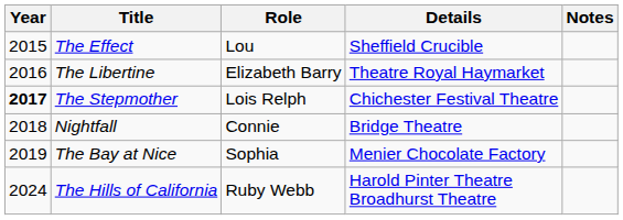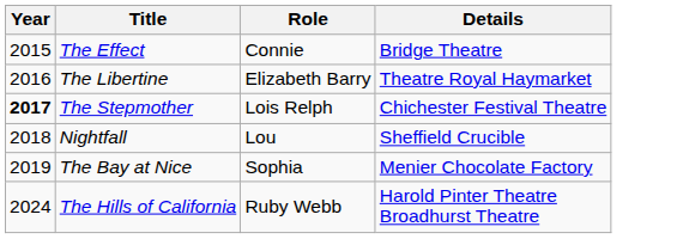- column: Notes
The Effect | Role: Lou -> Connie
The Effect | Details: Sheffield Crucible -> Bridge Theatre
Nightfall | Role: Connie -> Lou
Nightfall | Details: Bridge Theatre -> Sheffield Crucible
